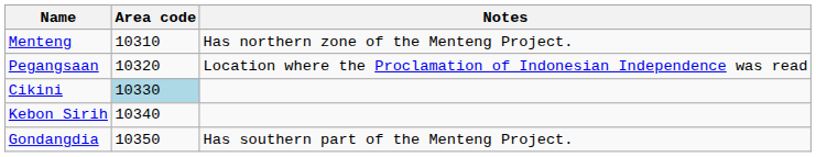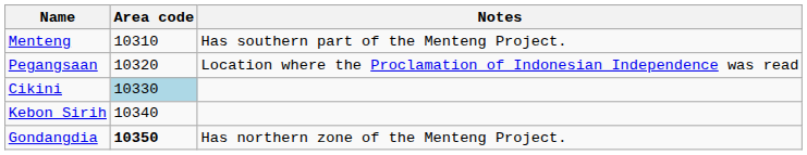Menteng | Notes: Has northern zone of the Menteng Project. -> Has southern part of the Menteng Project.
Gondangdia | Area code: normal -> bold
Gondangdia | Notes: Has southern part of the Menteng Project. -> Has northern zone of the Menteng Project.
